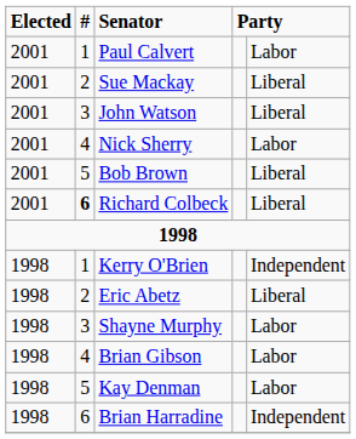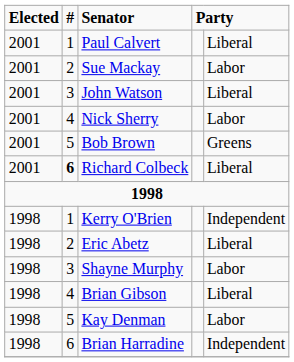Paul Calvert | column 5: Labor -> Liberal
Sue Mackay | column 5: Liberal -> Labor
Bob Brown | column 5: Liberal -> Greens
Brian Gibson | column 5: Labor -> Liberal
